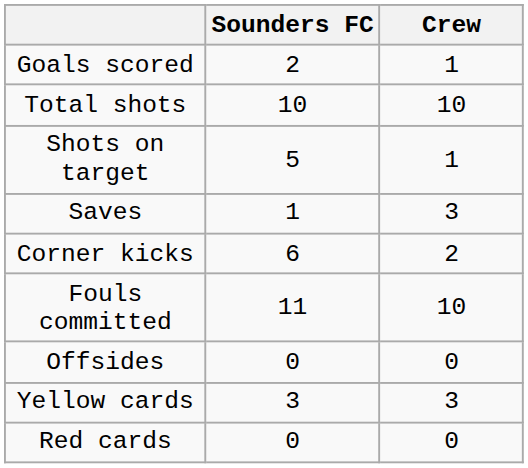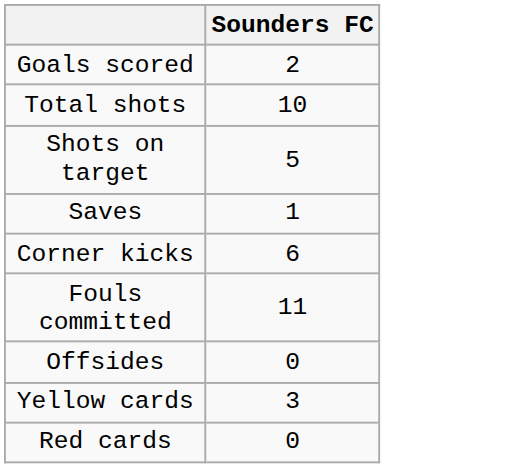- column: Crew | 1 | 10 | 1 | 3 | 2 | 10 | 0 | 3 | 0
